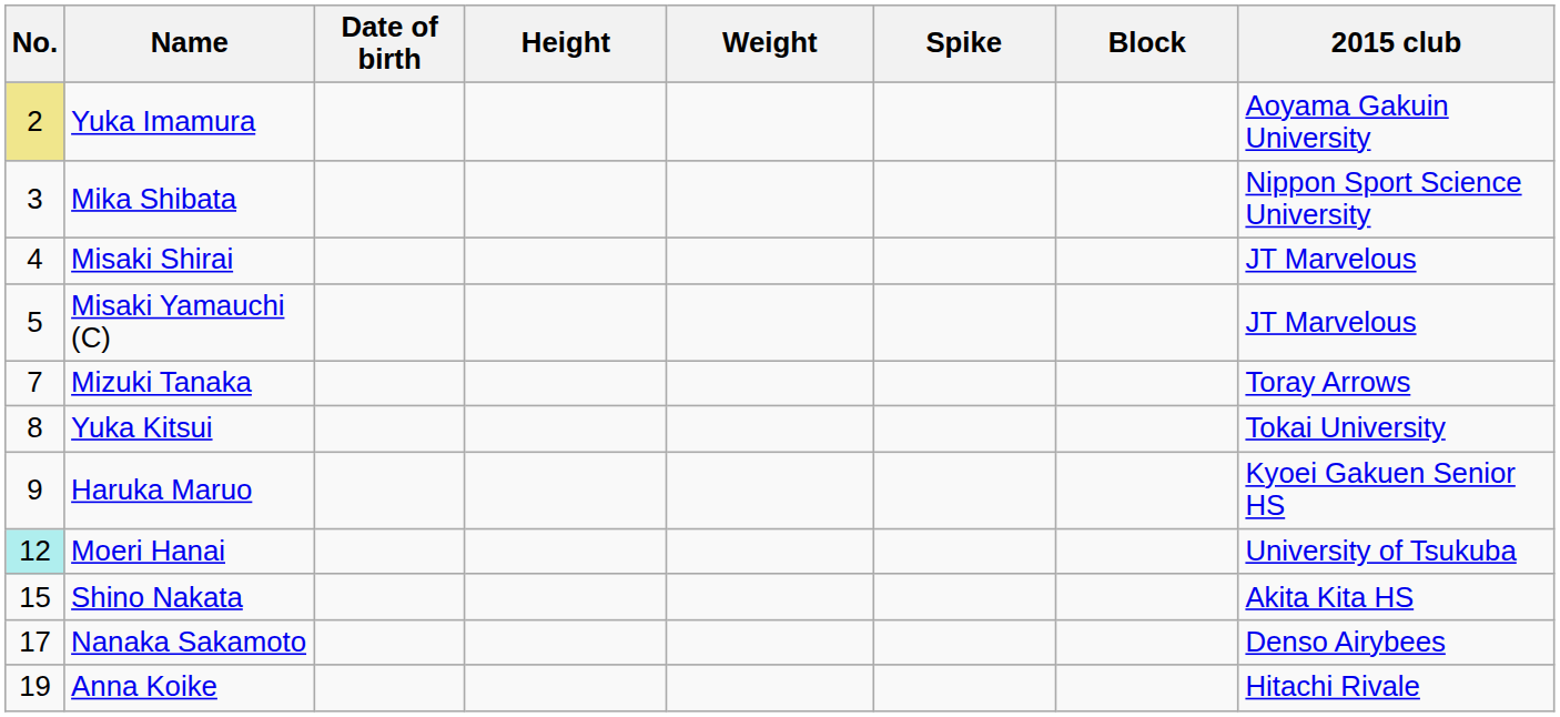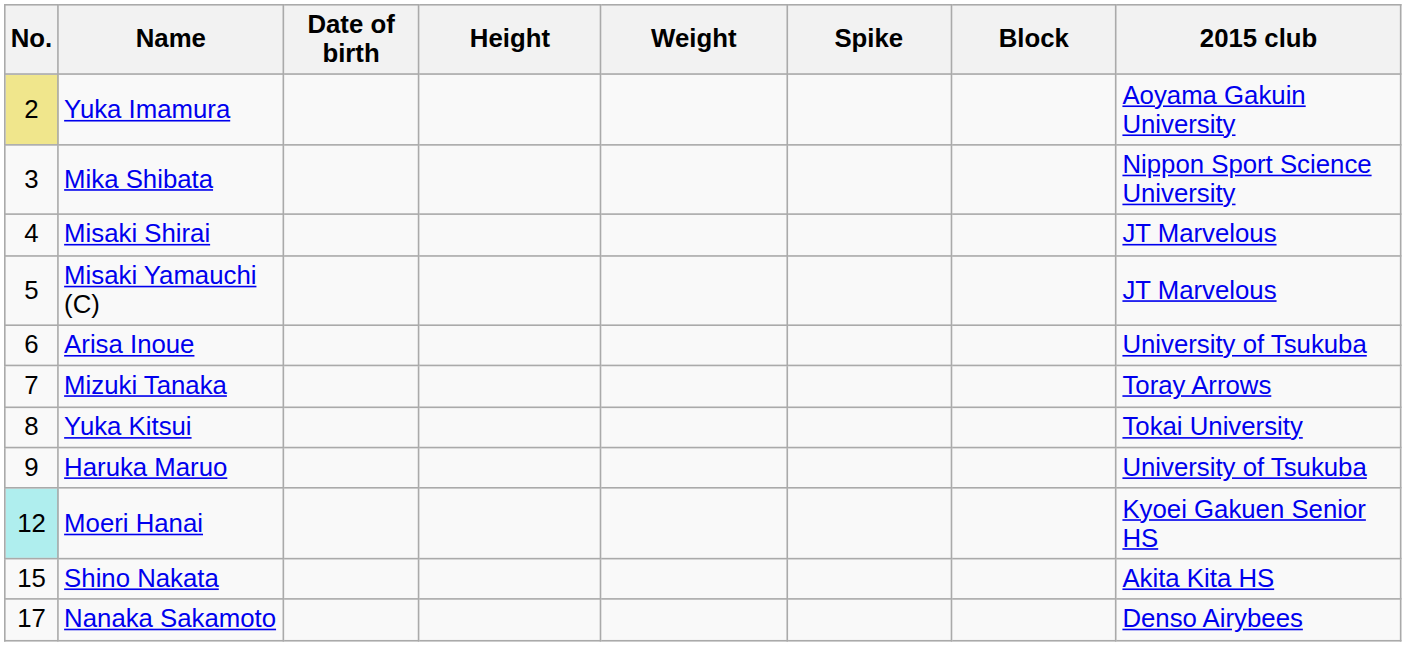+ row: 6 | Arisa Inoue | University of Tsukuba
Haruka Maruo | 2015 club: Kyoei Gakuen Senior HS -> University of Tsukuba
Moeri Hanai | 2015 club: University of Tsukuba -> Kyoei Gakuen Senior HS
- row: 19 | Anna Koike | Hitachi Rivale
